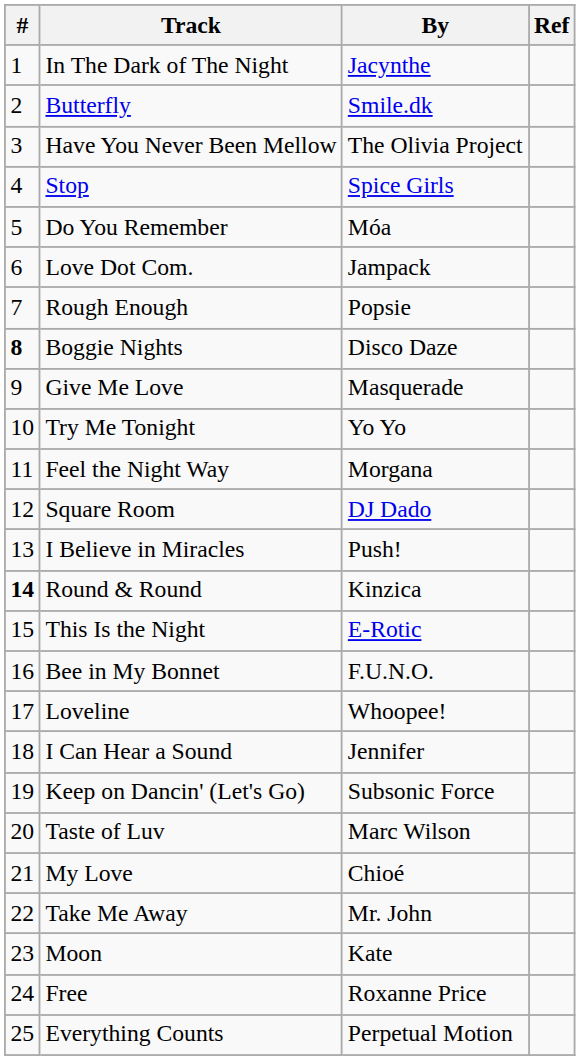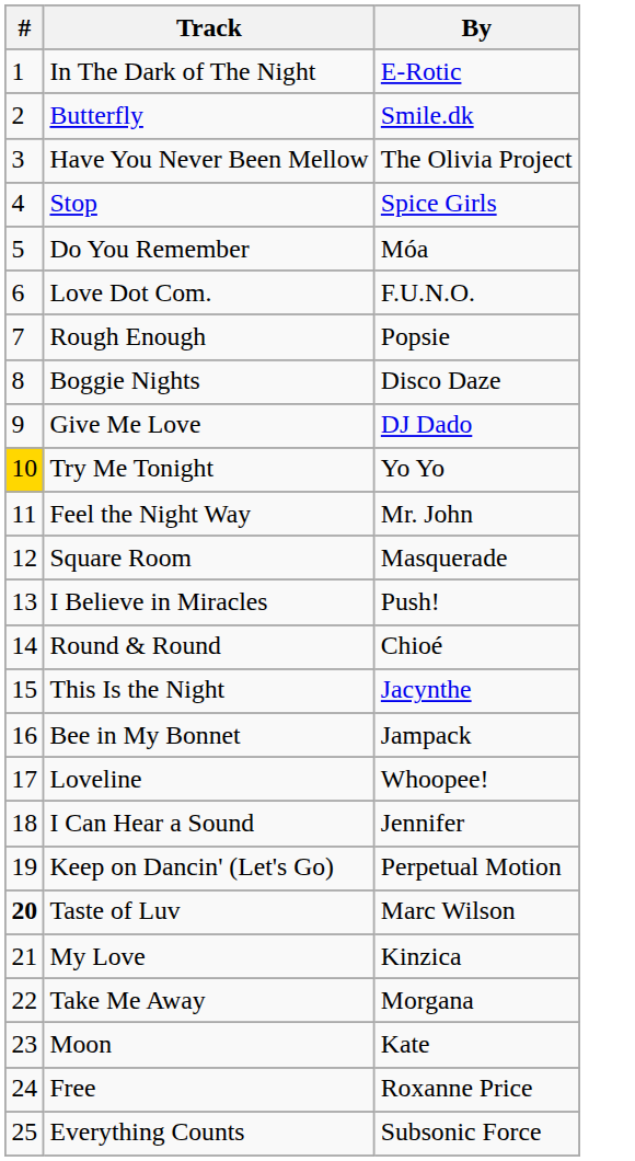- column: Ref
In The Dark of The Night | By: Jacynthe -> E-Rotic
Love Dot Com. | By: Jampack -> F.U.N.O.
Boggie Nights | #: bold -> normal
Give Me Love | By: Masquerade -> DJ Dado
Try Me Tonight | #: no background -> gold background
Feel the Night Way | By: Morgana -> Mr. John
Square Room | By: DJ Dado -> Masquerade
Round & Round | #: bold -> normal
Round & Round | By: Kinzica -> Chioé
This Is the Night | By: E-Rotic -> Jacynthe
Bee in My Bonnet | By: F.U.N.O. -> Jampack
Keep on Dancin' (Let's Go) | By: Subsonic Force -> Perpetual Motion
Taste of Luv | #: normal -> bold
My Love | By: Chioé -> Kinzica
Take Me Away | By: Mr. John -> Morgana
Everything Counts | By: Perpetual Motion -> Subsonic Force
